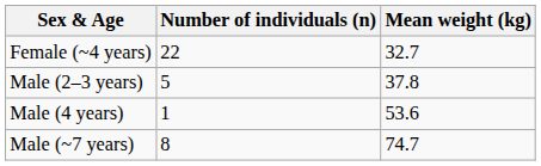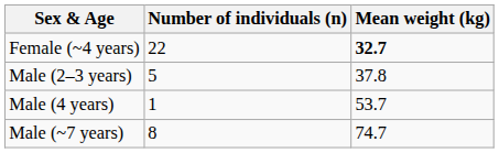Female (~4 years) | Mean weight (kg): normal -> bold
Male (4 years) | Mean weight (kg): 53.6 -> 53.7
